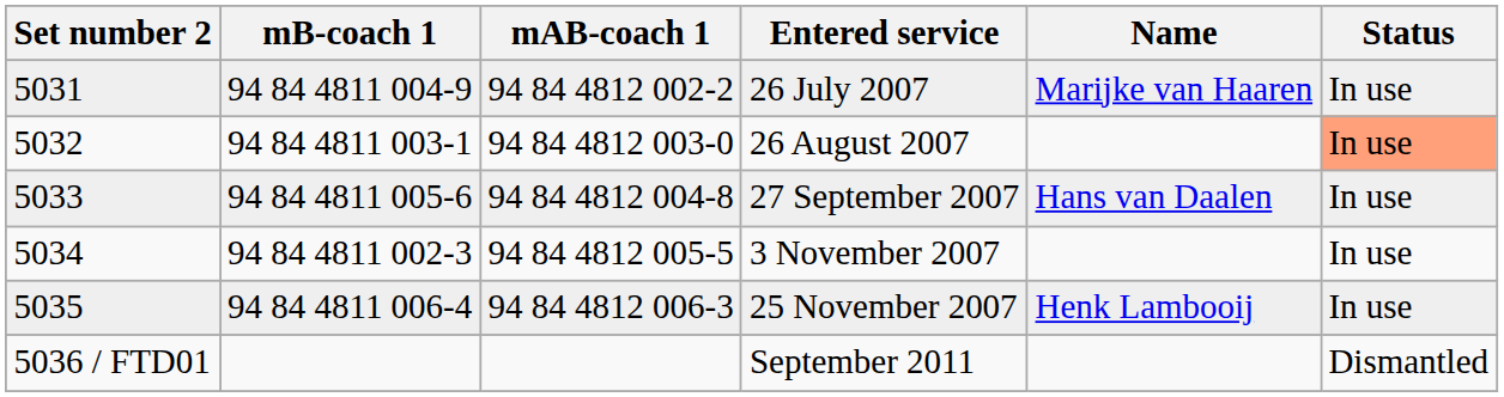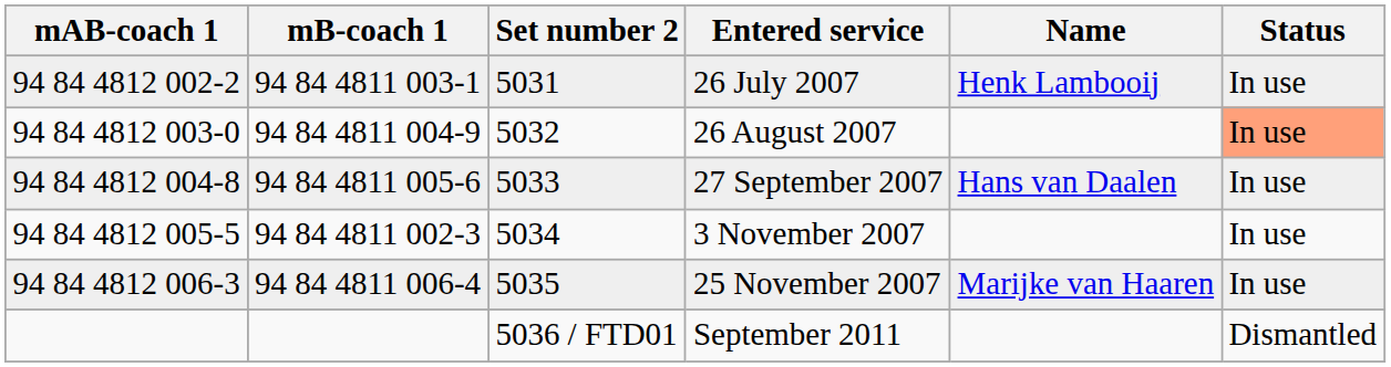columns swapped: Set number 2 <-> mAB-coach 1
26 July 2007 | mB-coach 1: 94 84 4811 004-9 -> 94 84 4811 003-1
26 July 2007 | Name: Marijke van Haaren -> Henk Lambooij
26 August 2007 | mB-coach 1: 94 84 4811 003-1 -> 94 84 4811 004-9
25 November 2007 | Name: Henk Lambooij -> Marijke van Haaren
